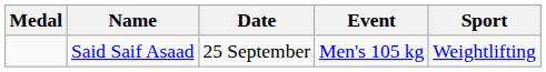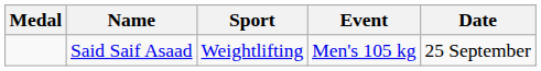columns swapped: Sport <-> Date
